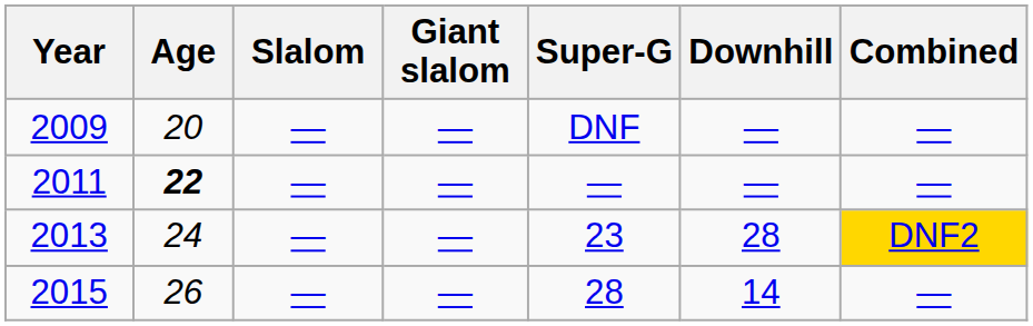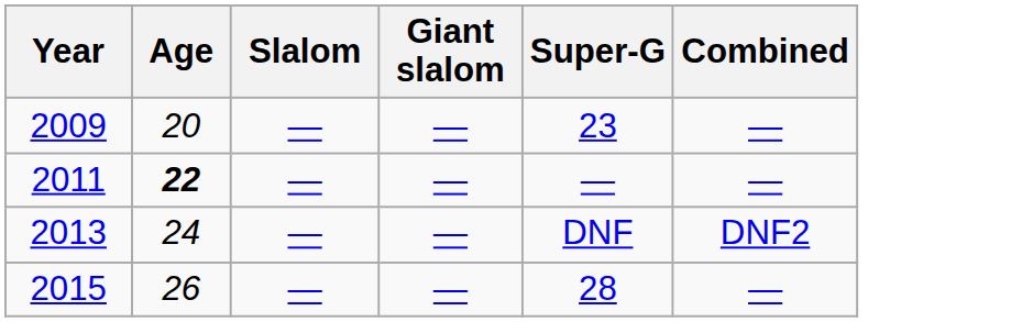- column: Downhill | — | — | 28 | 14
2009 | Super-G: DNF -> 23
2013 | Super-G: 23 -> DNF
2013 | Combined: gold background -> no background
